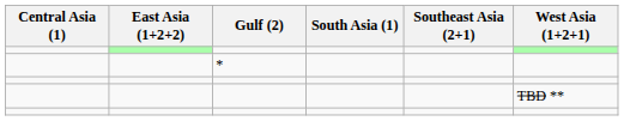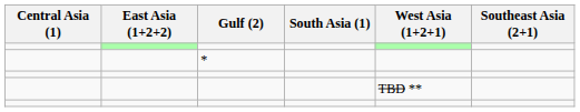columns swapped: Southeast Asia (2+1) <-> West Asia (1+2+1)
